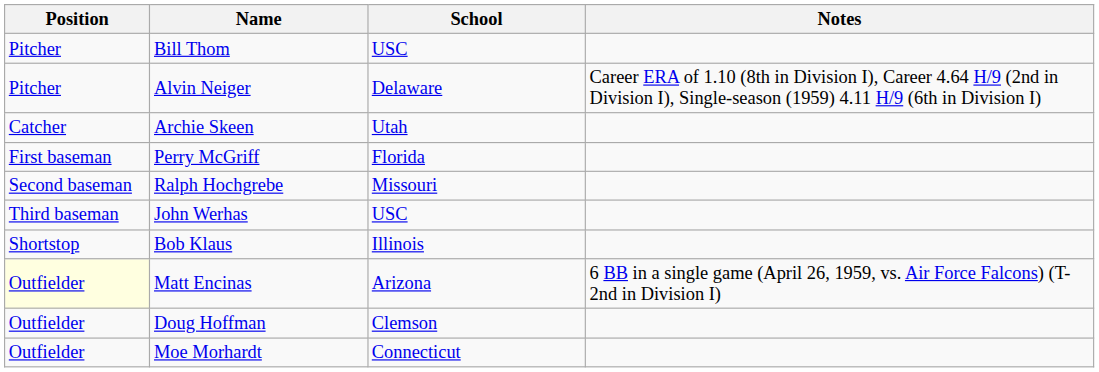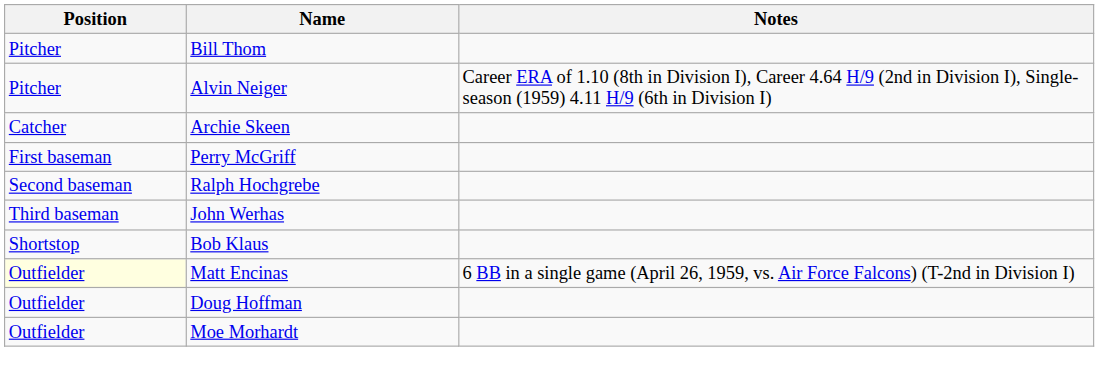- column: School | USC | Delaware | Utah | Florida | Missouri | USC | Illinois | Arizona | Clemson | Connecticut
